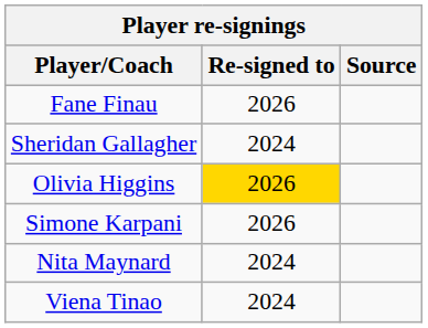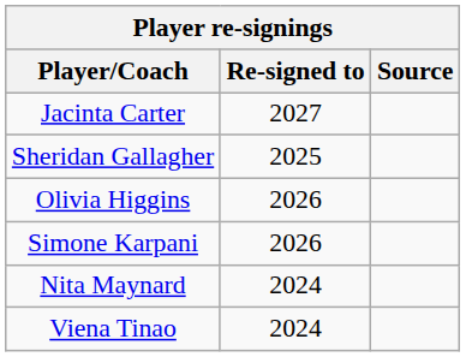+ row: Jacinta Carter | 2027
- row: Fane Finau | 2026
Sheridan Gallagher | Re-signed to: 2024 -> 2025
Olivia Higgins | Re-signed to: gold background -> no background
